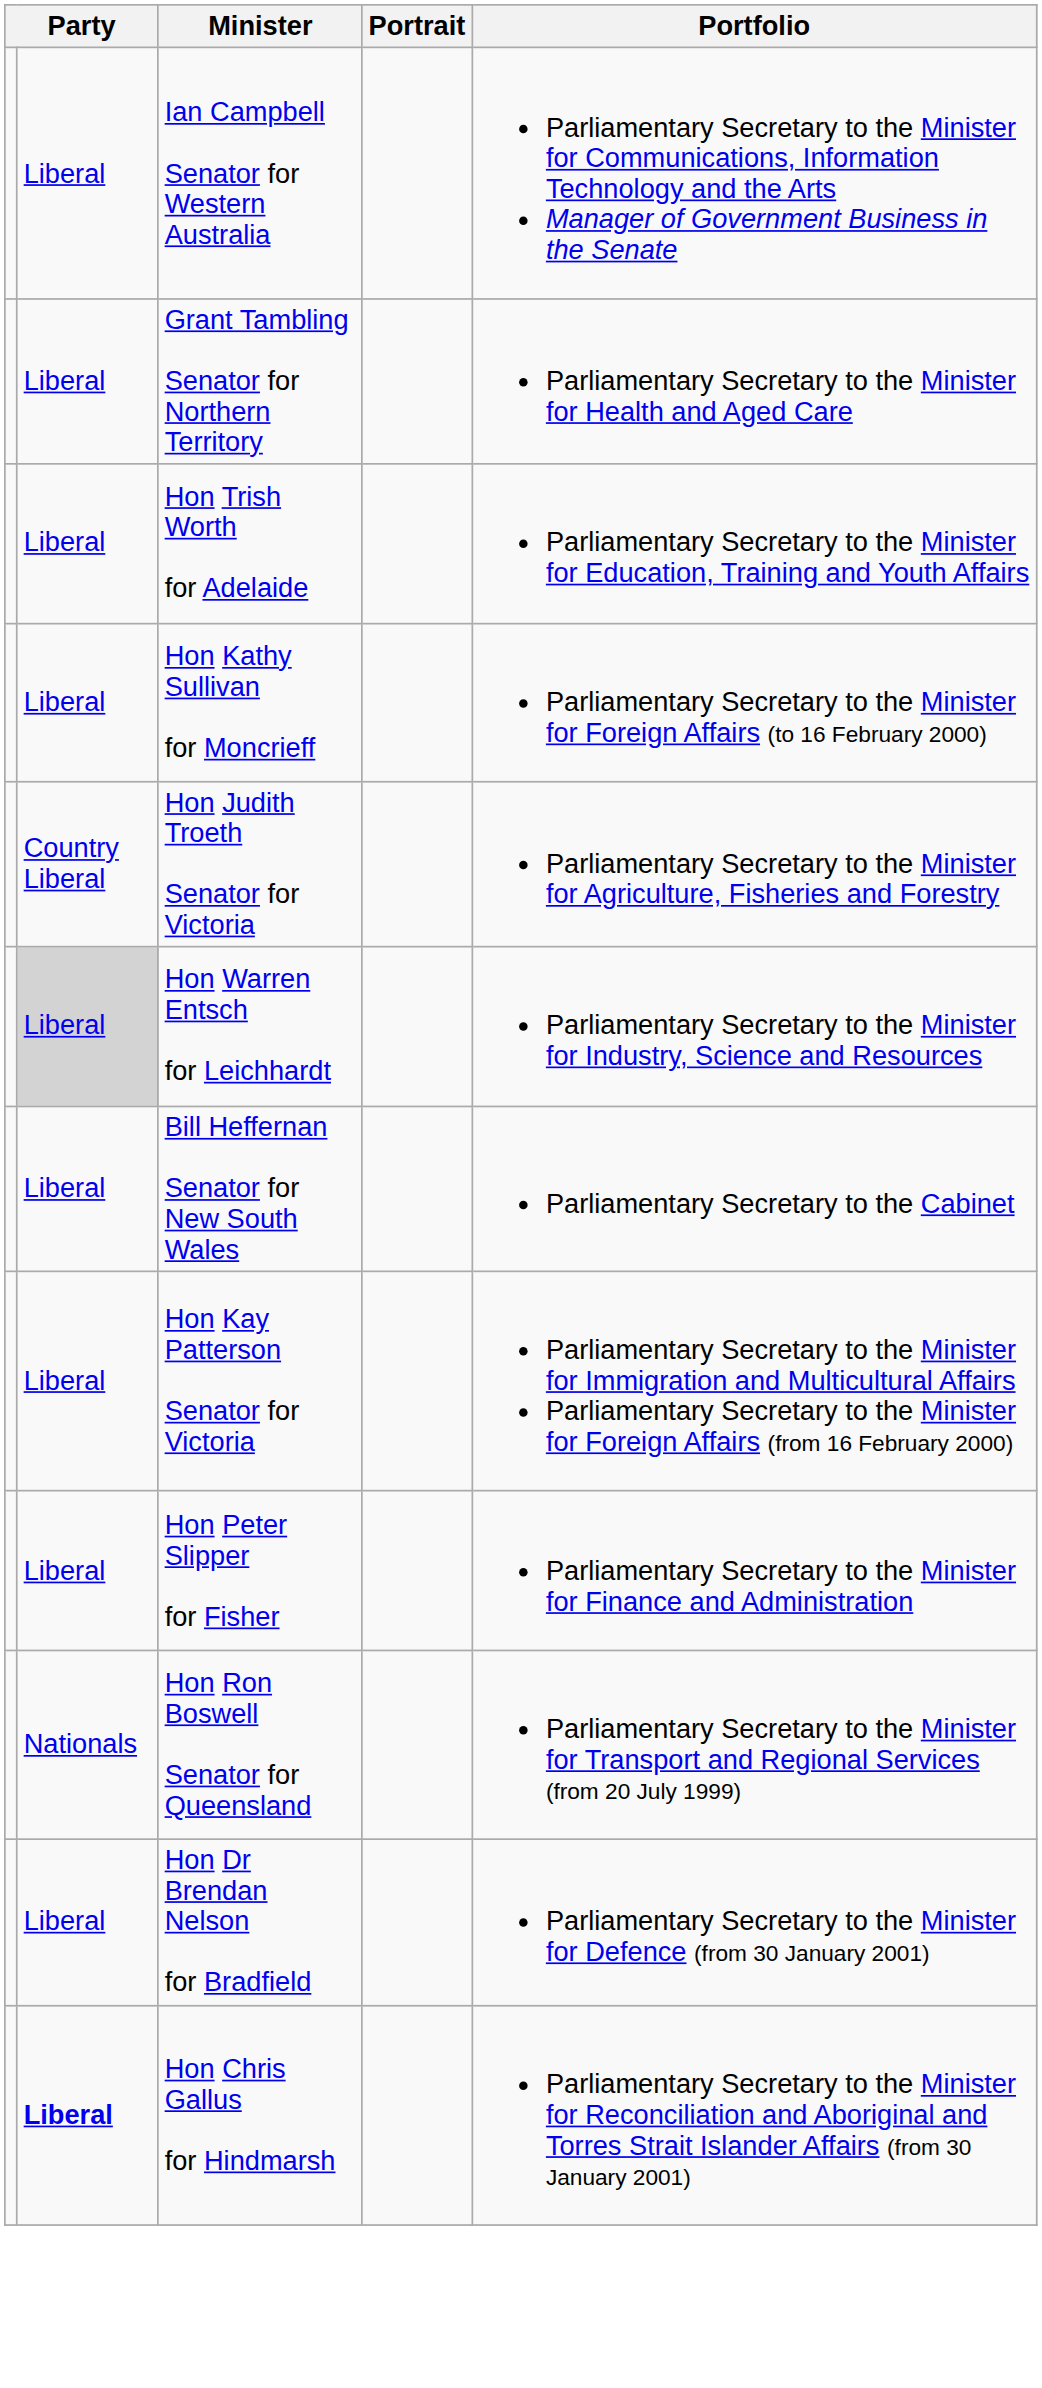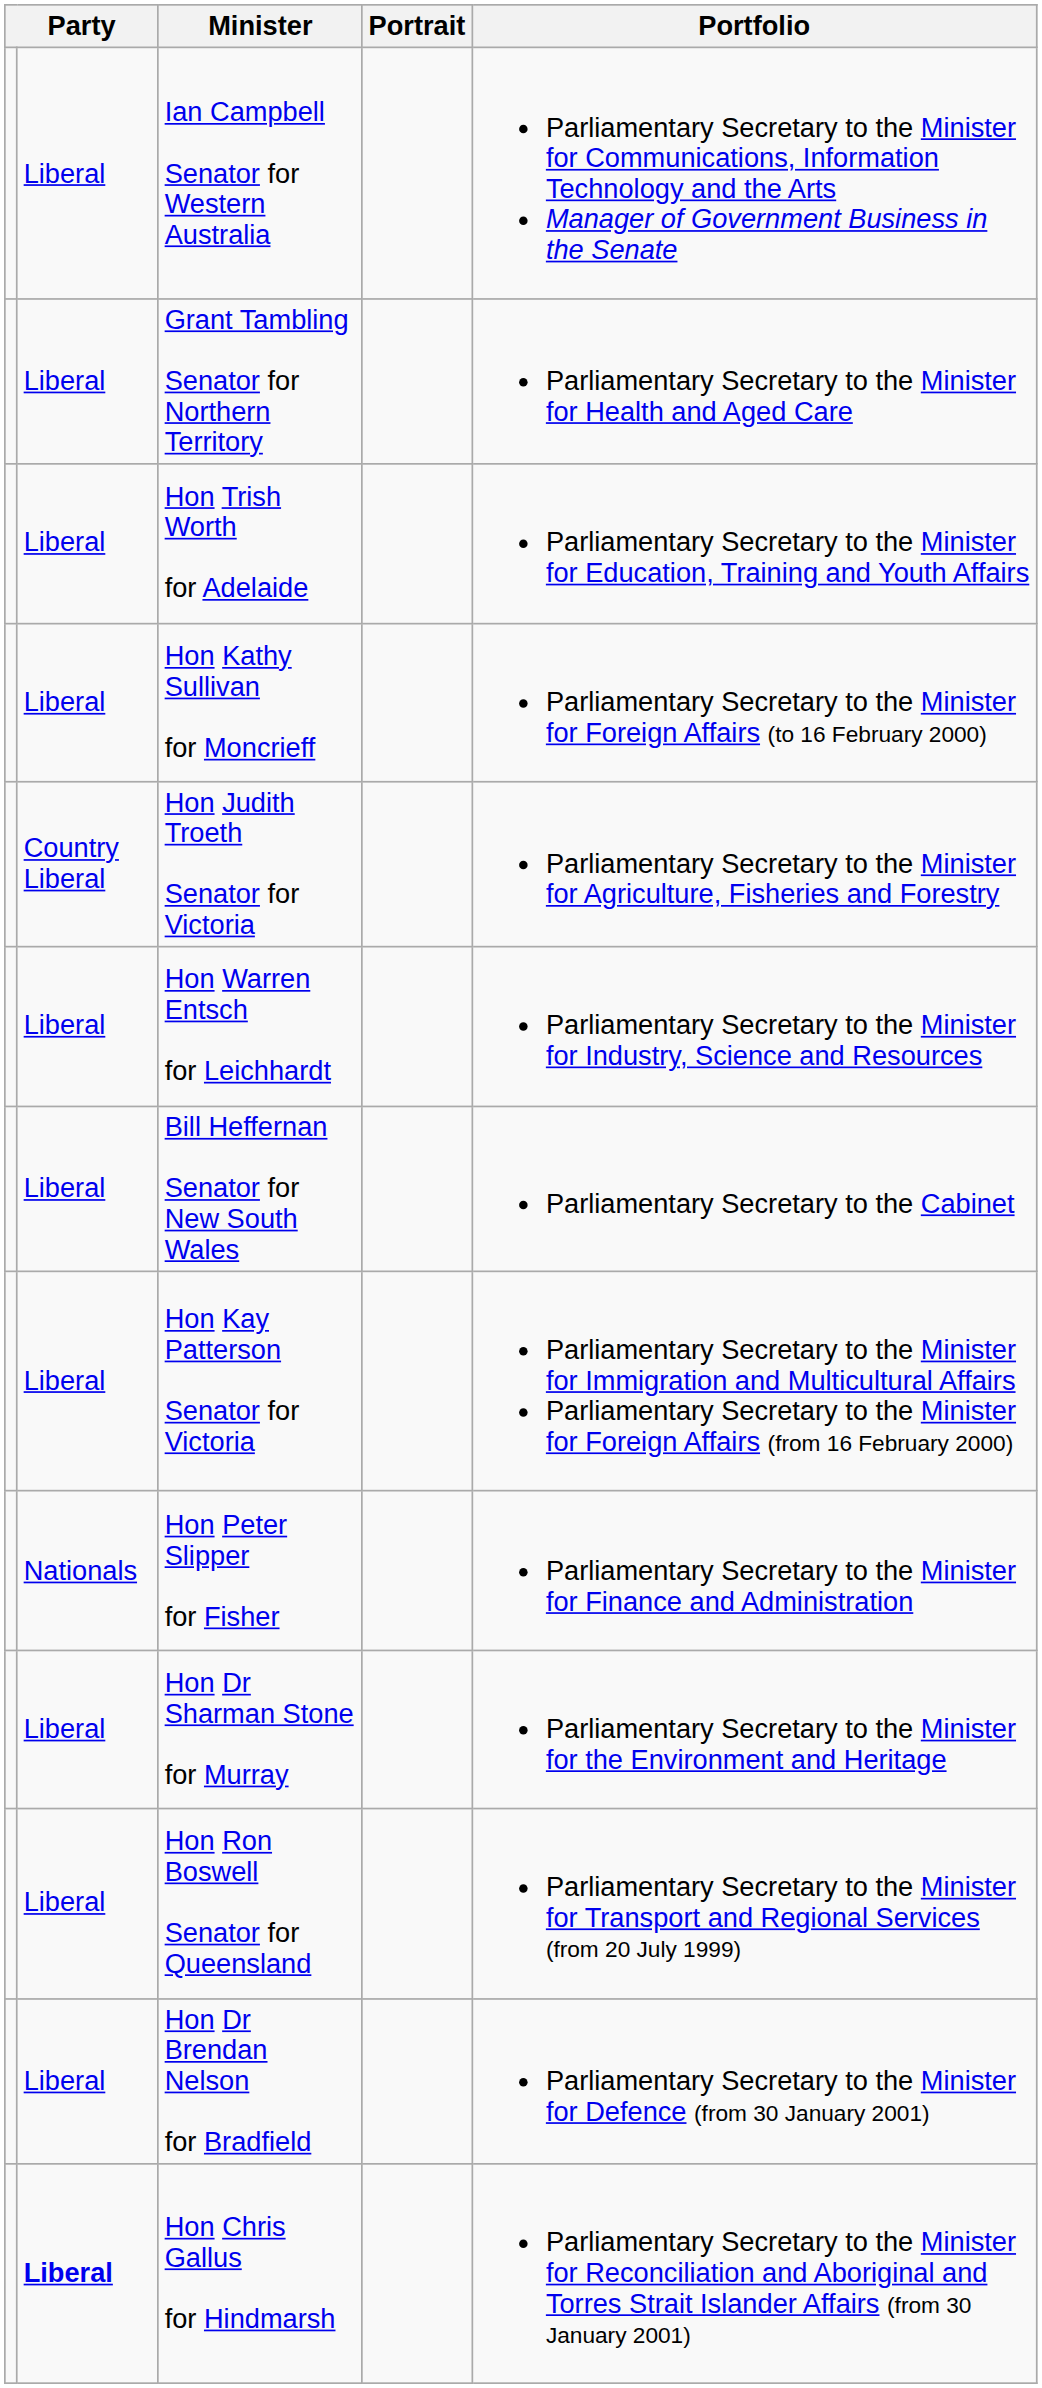Hon Warren Entsch for Leichhardt | column 2: lightgrey background -> no background
Hon Peter Slipper for Fisher | column 2: Liberal -> Nationals
+ row: Liberal | Hon Dr Sharman Stone for Murray | Parliamentary Secretary to the Minister for the Environment and Heritage
Hon Ron Boswell Senator for Queensland | column 2: Nationals -> Liberal
